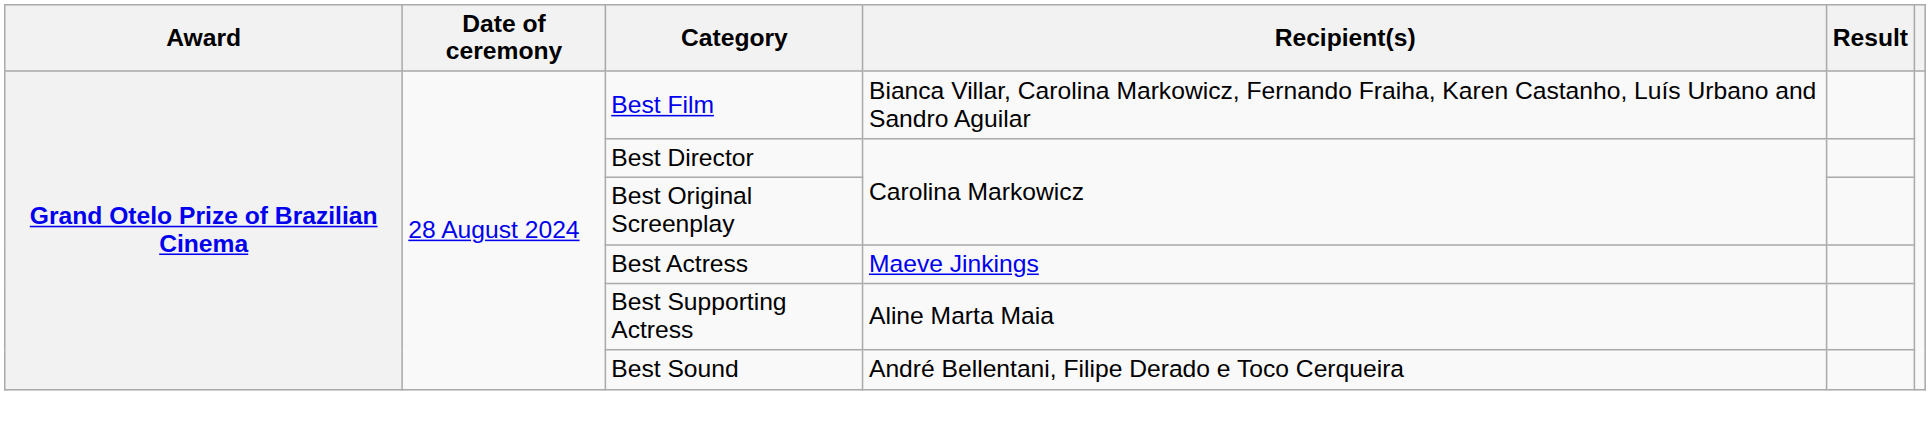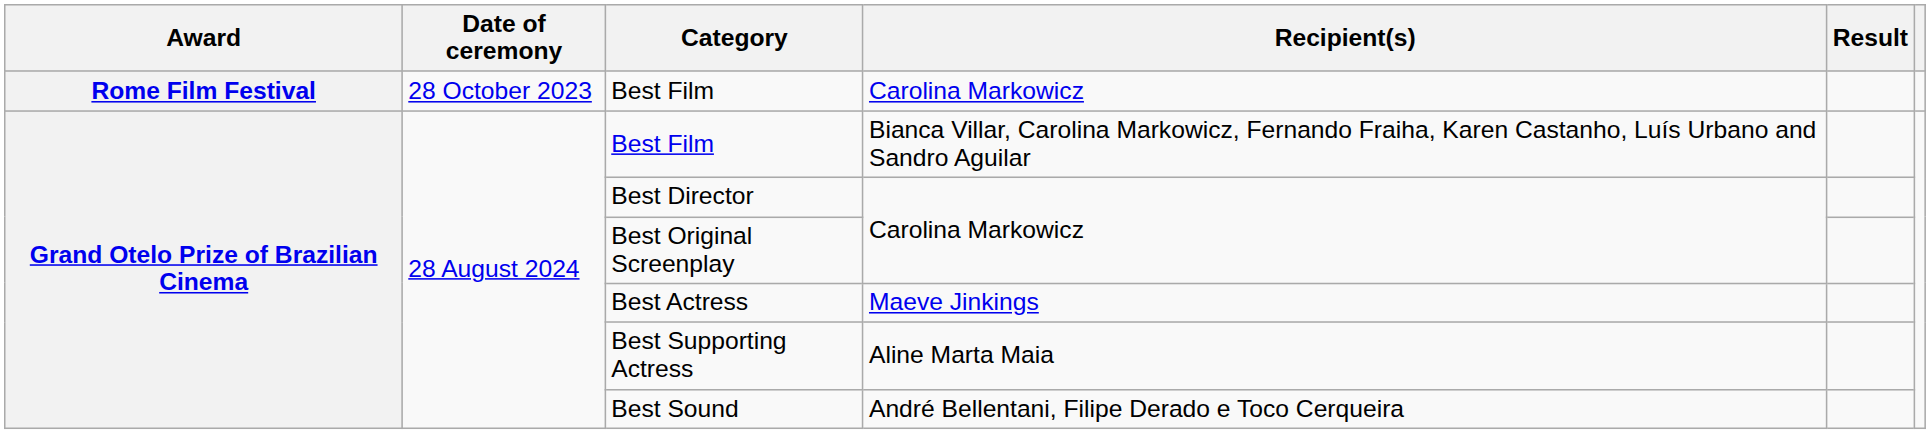+ row: Rome Film Festival | 28 October 2023 | Best Film | Carolina Markowicz
